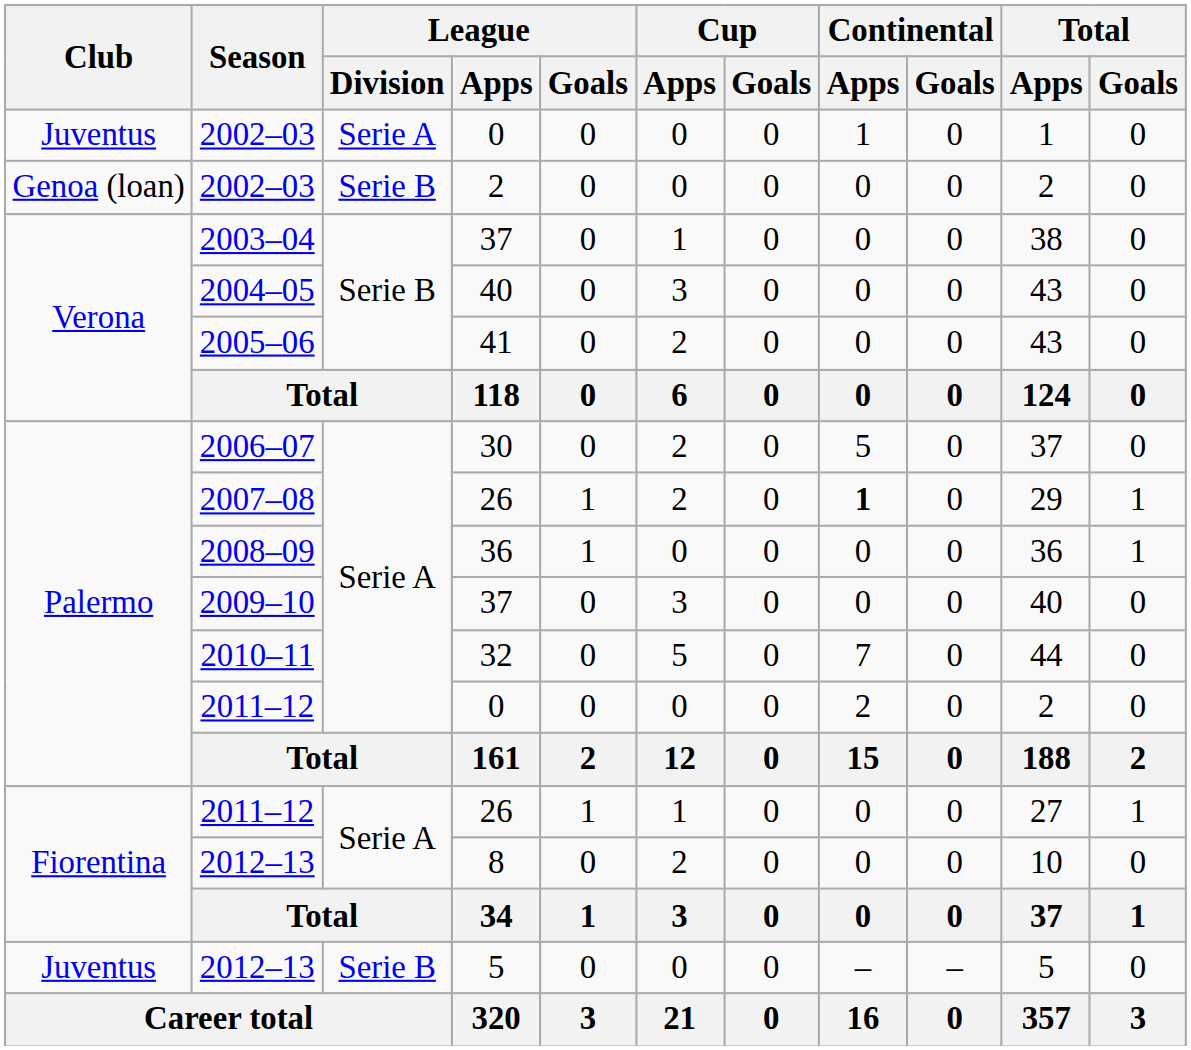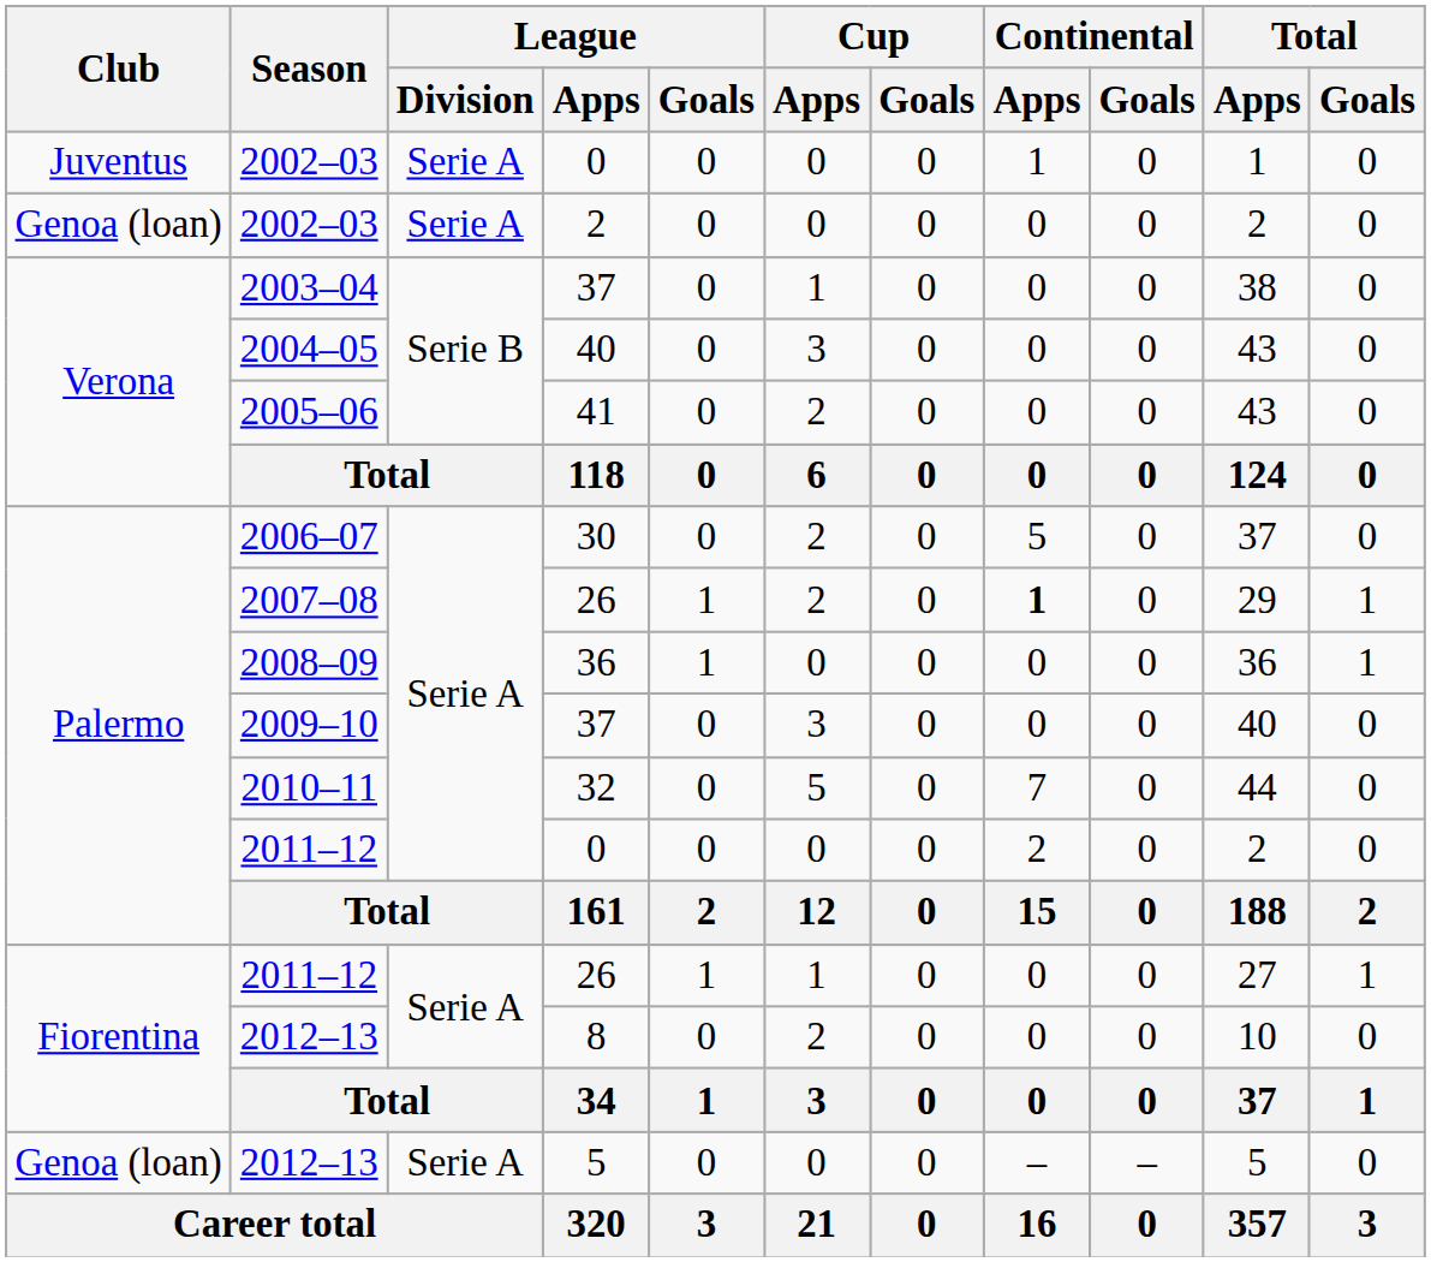2002–03 / 2 | League / Division: Serie B -> Serie A
2012–13 / 5 | Club: Juventus -> Genoa (loan)
2012–13 / 5 | League / Division: Serie B -> Serie A
